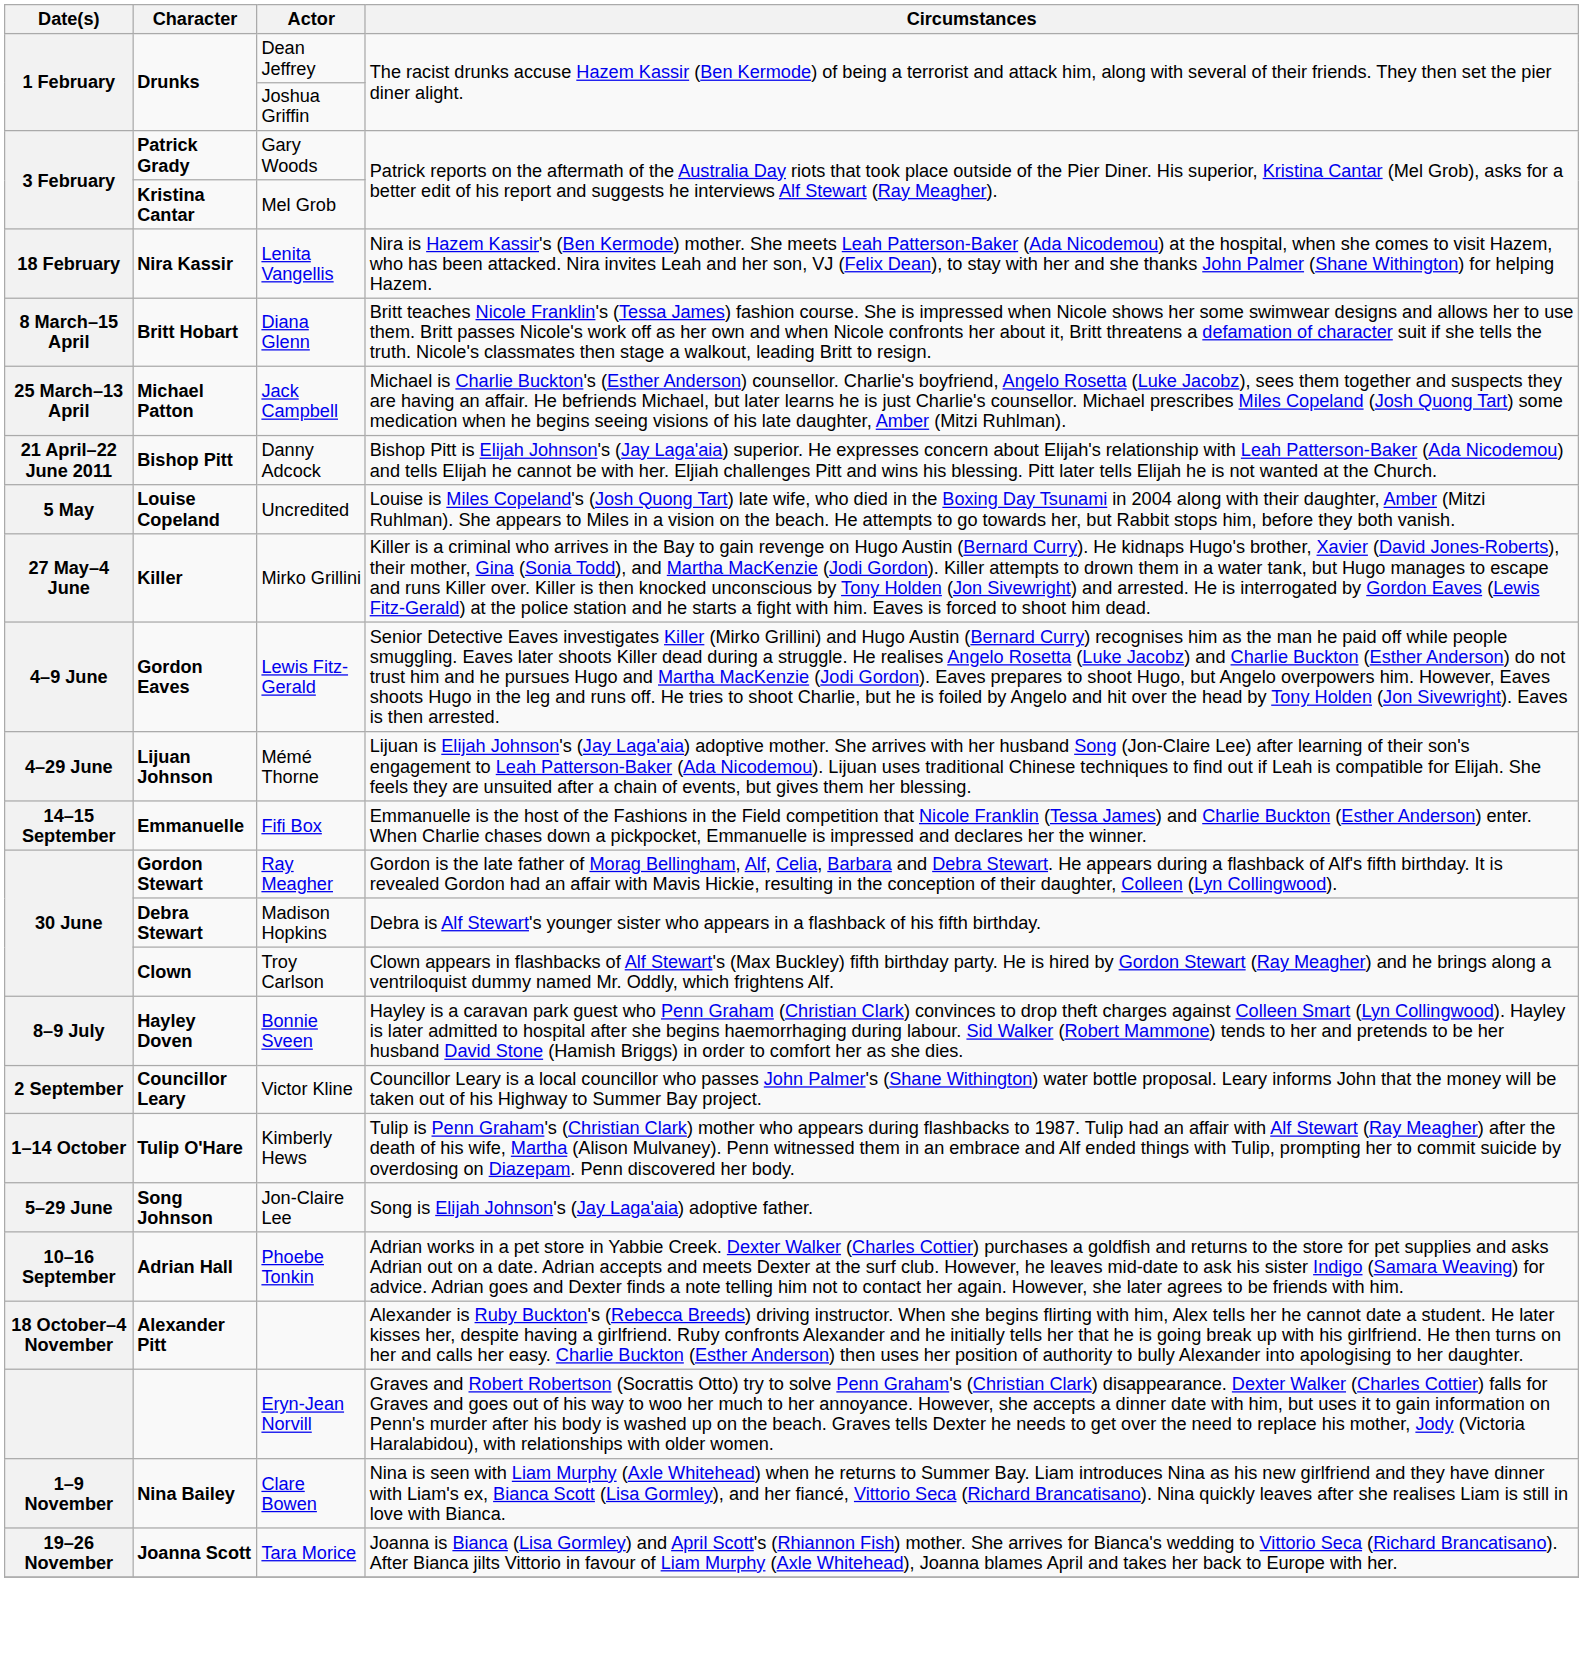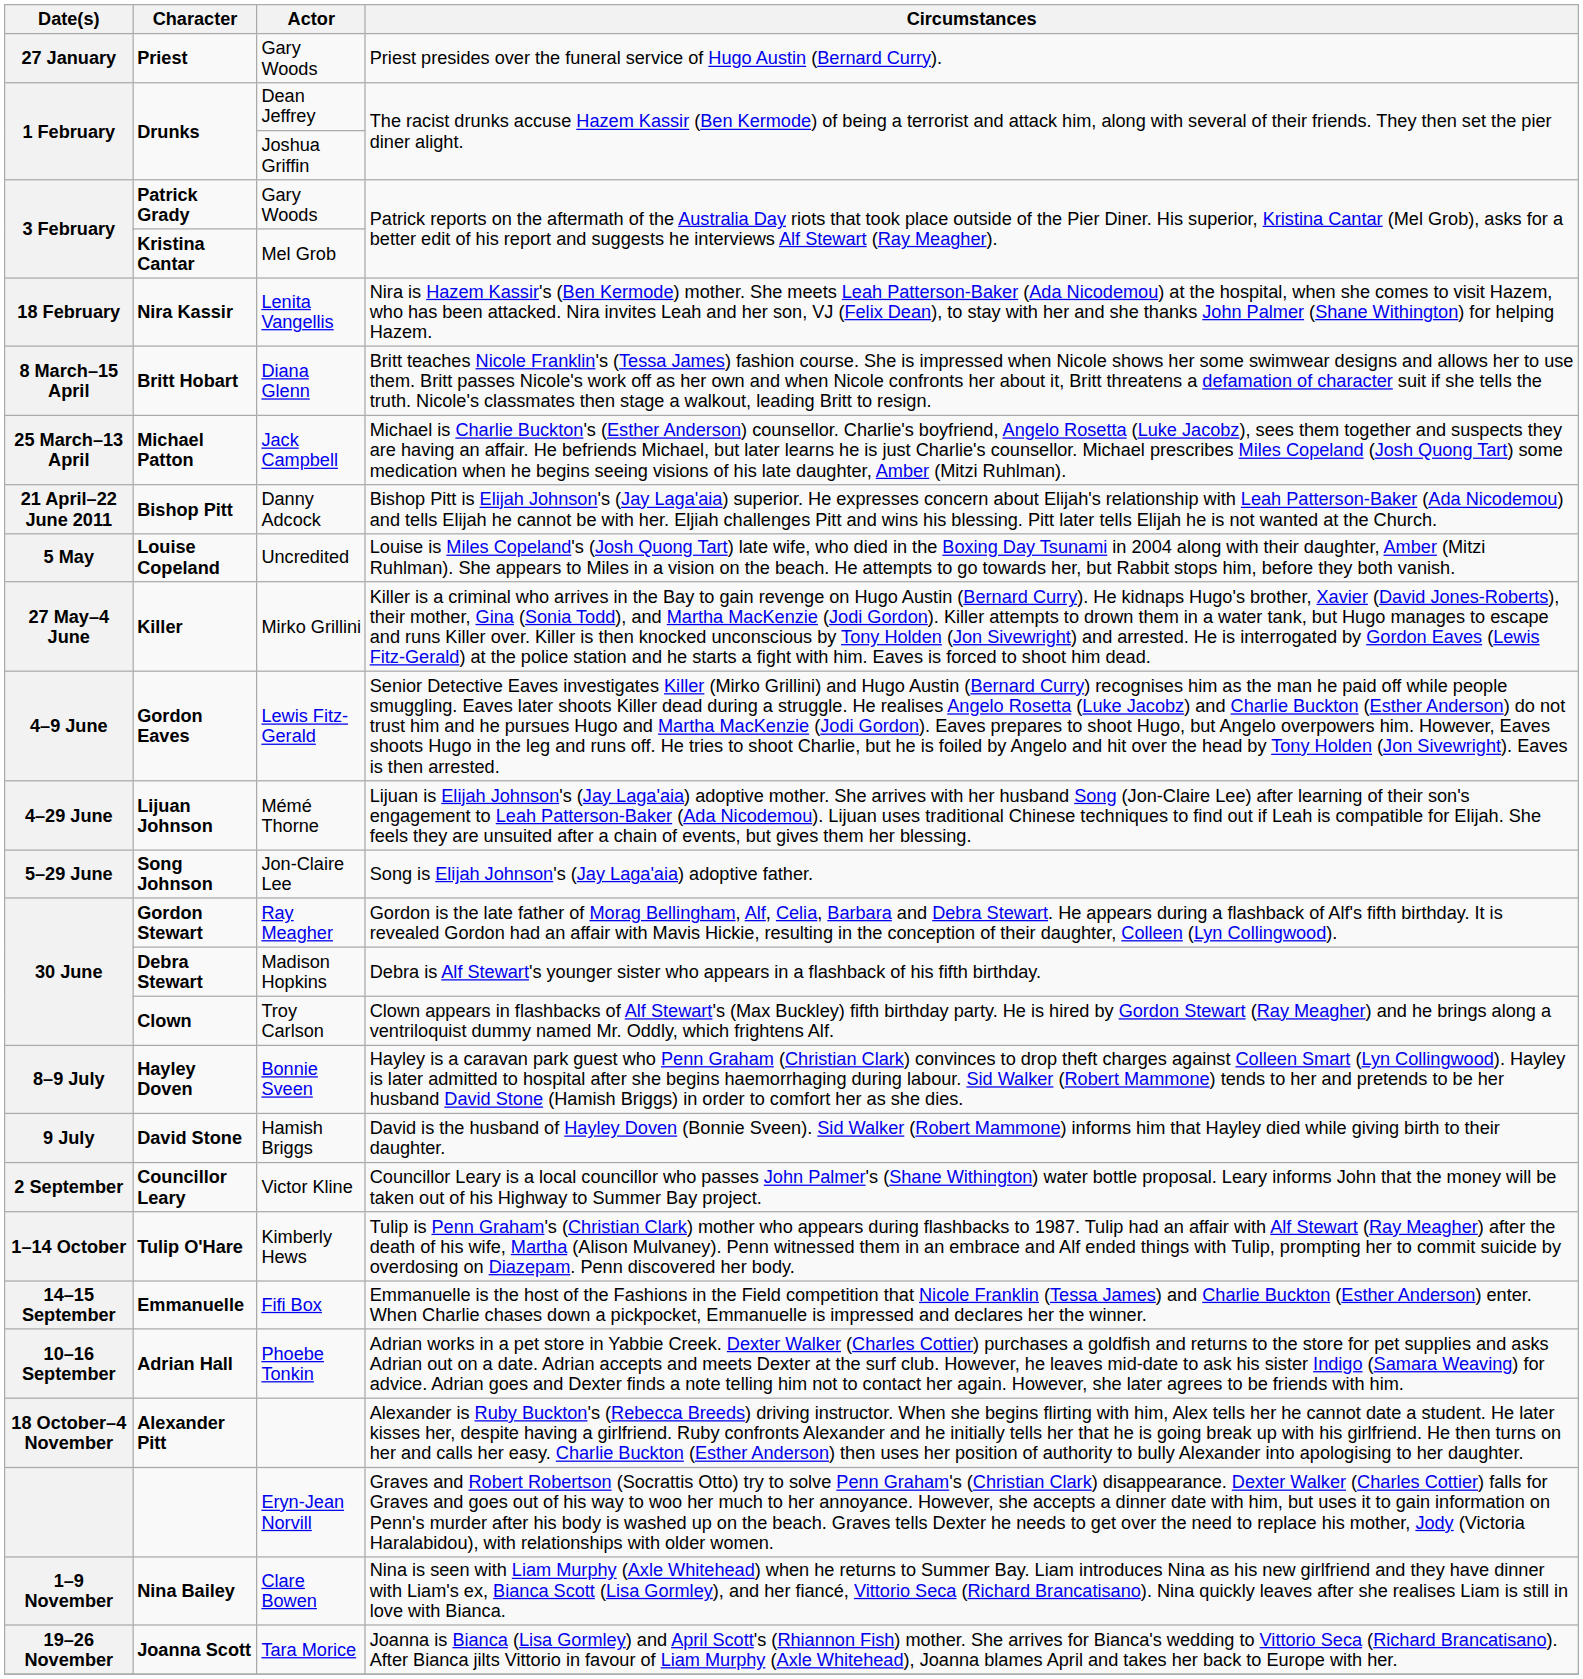+ row: 27 January | Priest | Gary Woods | Priest presides over the funeral service of Hugo Austin (Bernard Curry).
rows swapped: Song Johnson <-> Emmanuelle
+ row: 9 July | David Stone | Hamish Briggs | David is the husband of Hayley Doven (Bonnie Sveen). Sid Walker (Robert Mammone) informs him that Hayley died while giving birth to their daughter.
